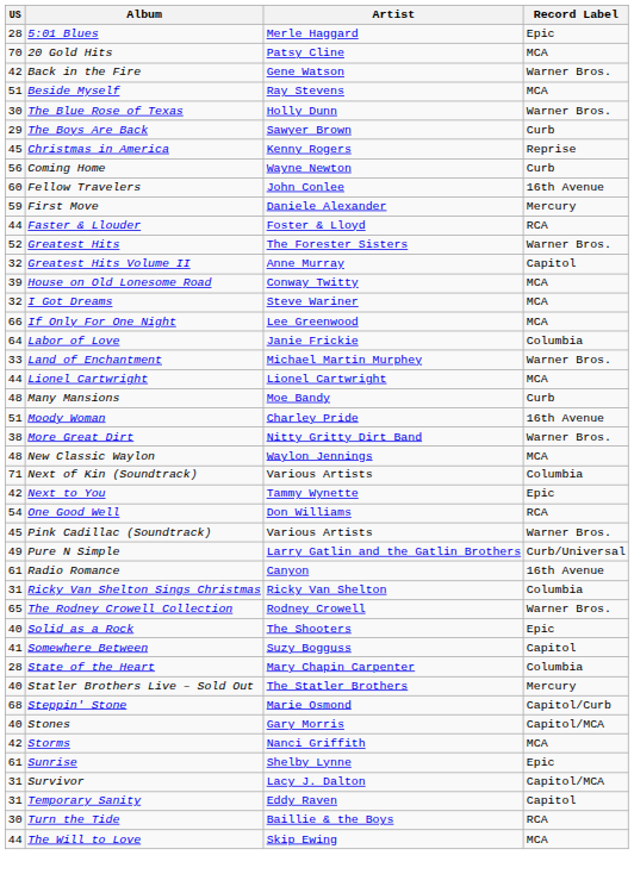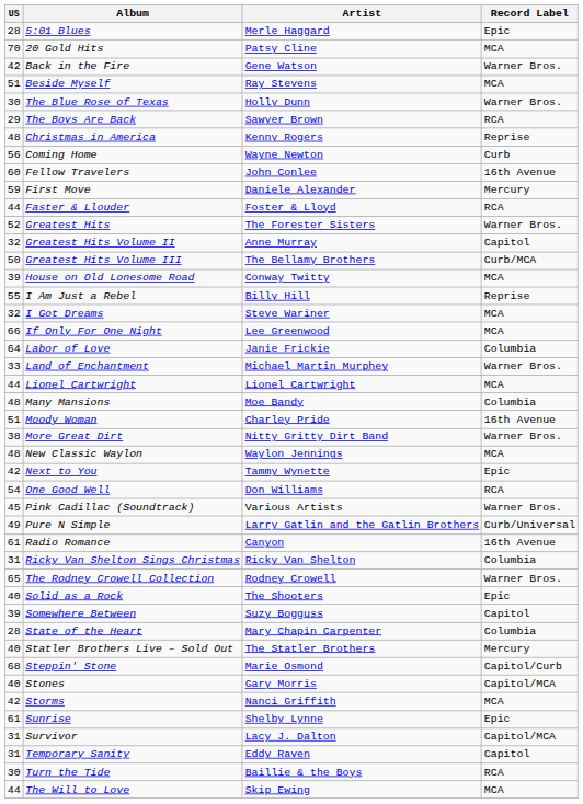The Boys Are Back | Record Label: Curb -> RCA
Christmas in America | US: 45 -> 48
+ row: 50 | Greatest Hits Volume III | The Bellamy Brothers | Curb/MCA
+ row: 55 | I Am Just a Rebel | Billy Hill | Reprise
Many Mansions | Record Label: Curb -> Columbia
- row: 71 | Next of Kin (Soundtrack) | Various Artists | Columbia
Somewhere Between | US: 41 -> 39
